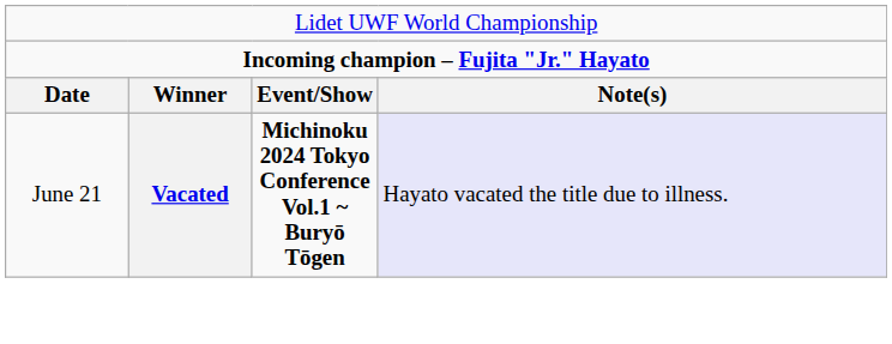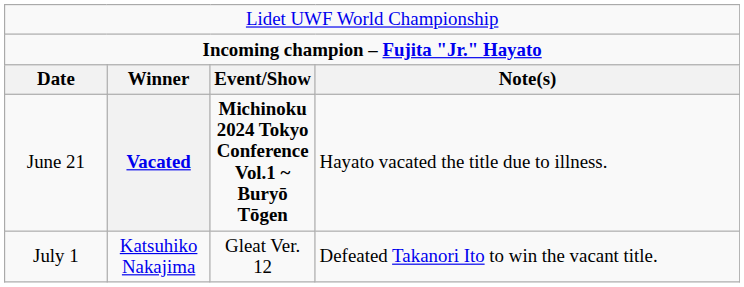June 21 | column 4: lavender background -> no background
+ row: July 1 | Katsuhiko Nakajima | Gleat Ver. 12 | Defeated Takanori Ito to win the vacant title.
